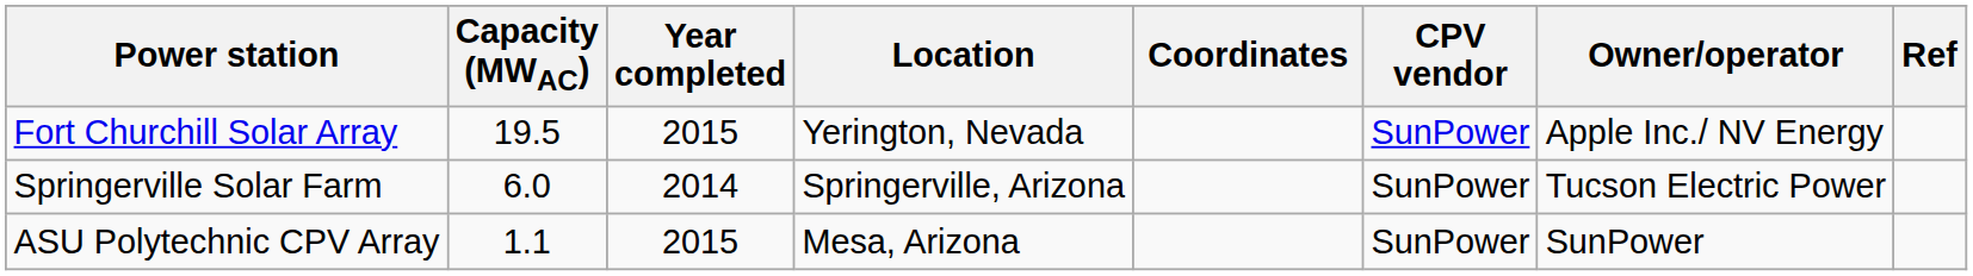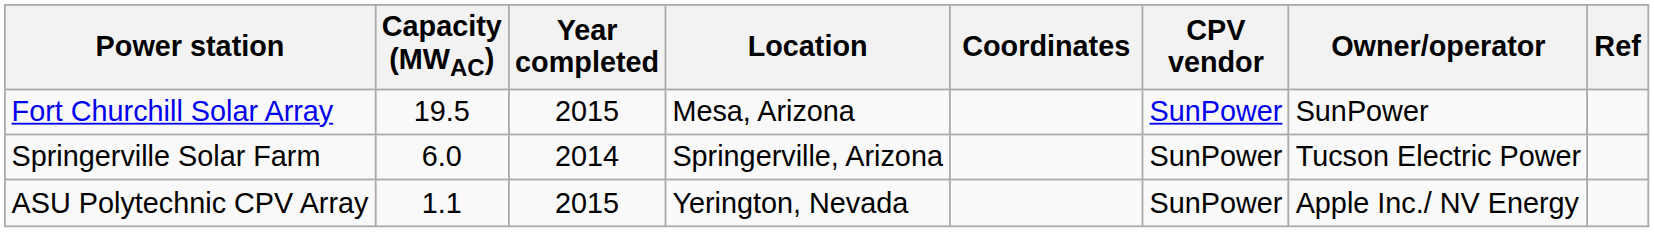Fort Churchill Solar Array | Location: Yerington, Nevada -> Mesa, Arizona
Fort Churchill Solar Array | Owner/operator: Apple Inc./ NV Energy -> SunPower
ASU Polytechnic CPV Array | Location: Mesa, Arizona -> Yerington, Nevada
ASU Polytechnic CPV Array | Owner/operator: SunPower -> Apple Inc./ NV Energy
